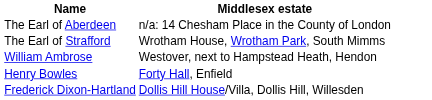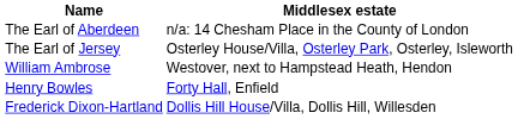+ row: The Earl of Jersey | Osterley House/Villa, Osterley Park, Osterley, Isleworth
- row: The Earl of Strafford | Wrotham House, Wrotham Park, South Mimms
